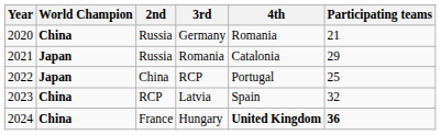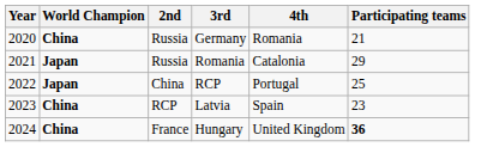Latvia | Participating teams: 32 -> 23
Hungary | 4th: bold -> normal
